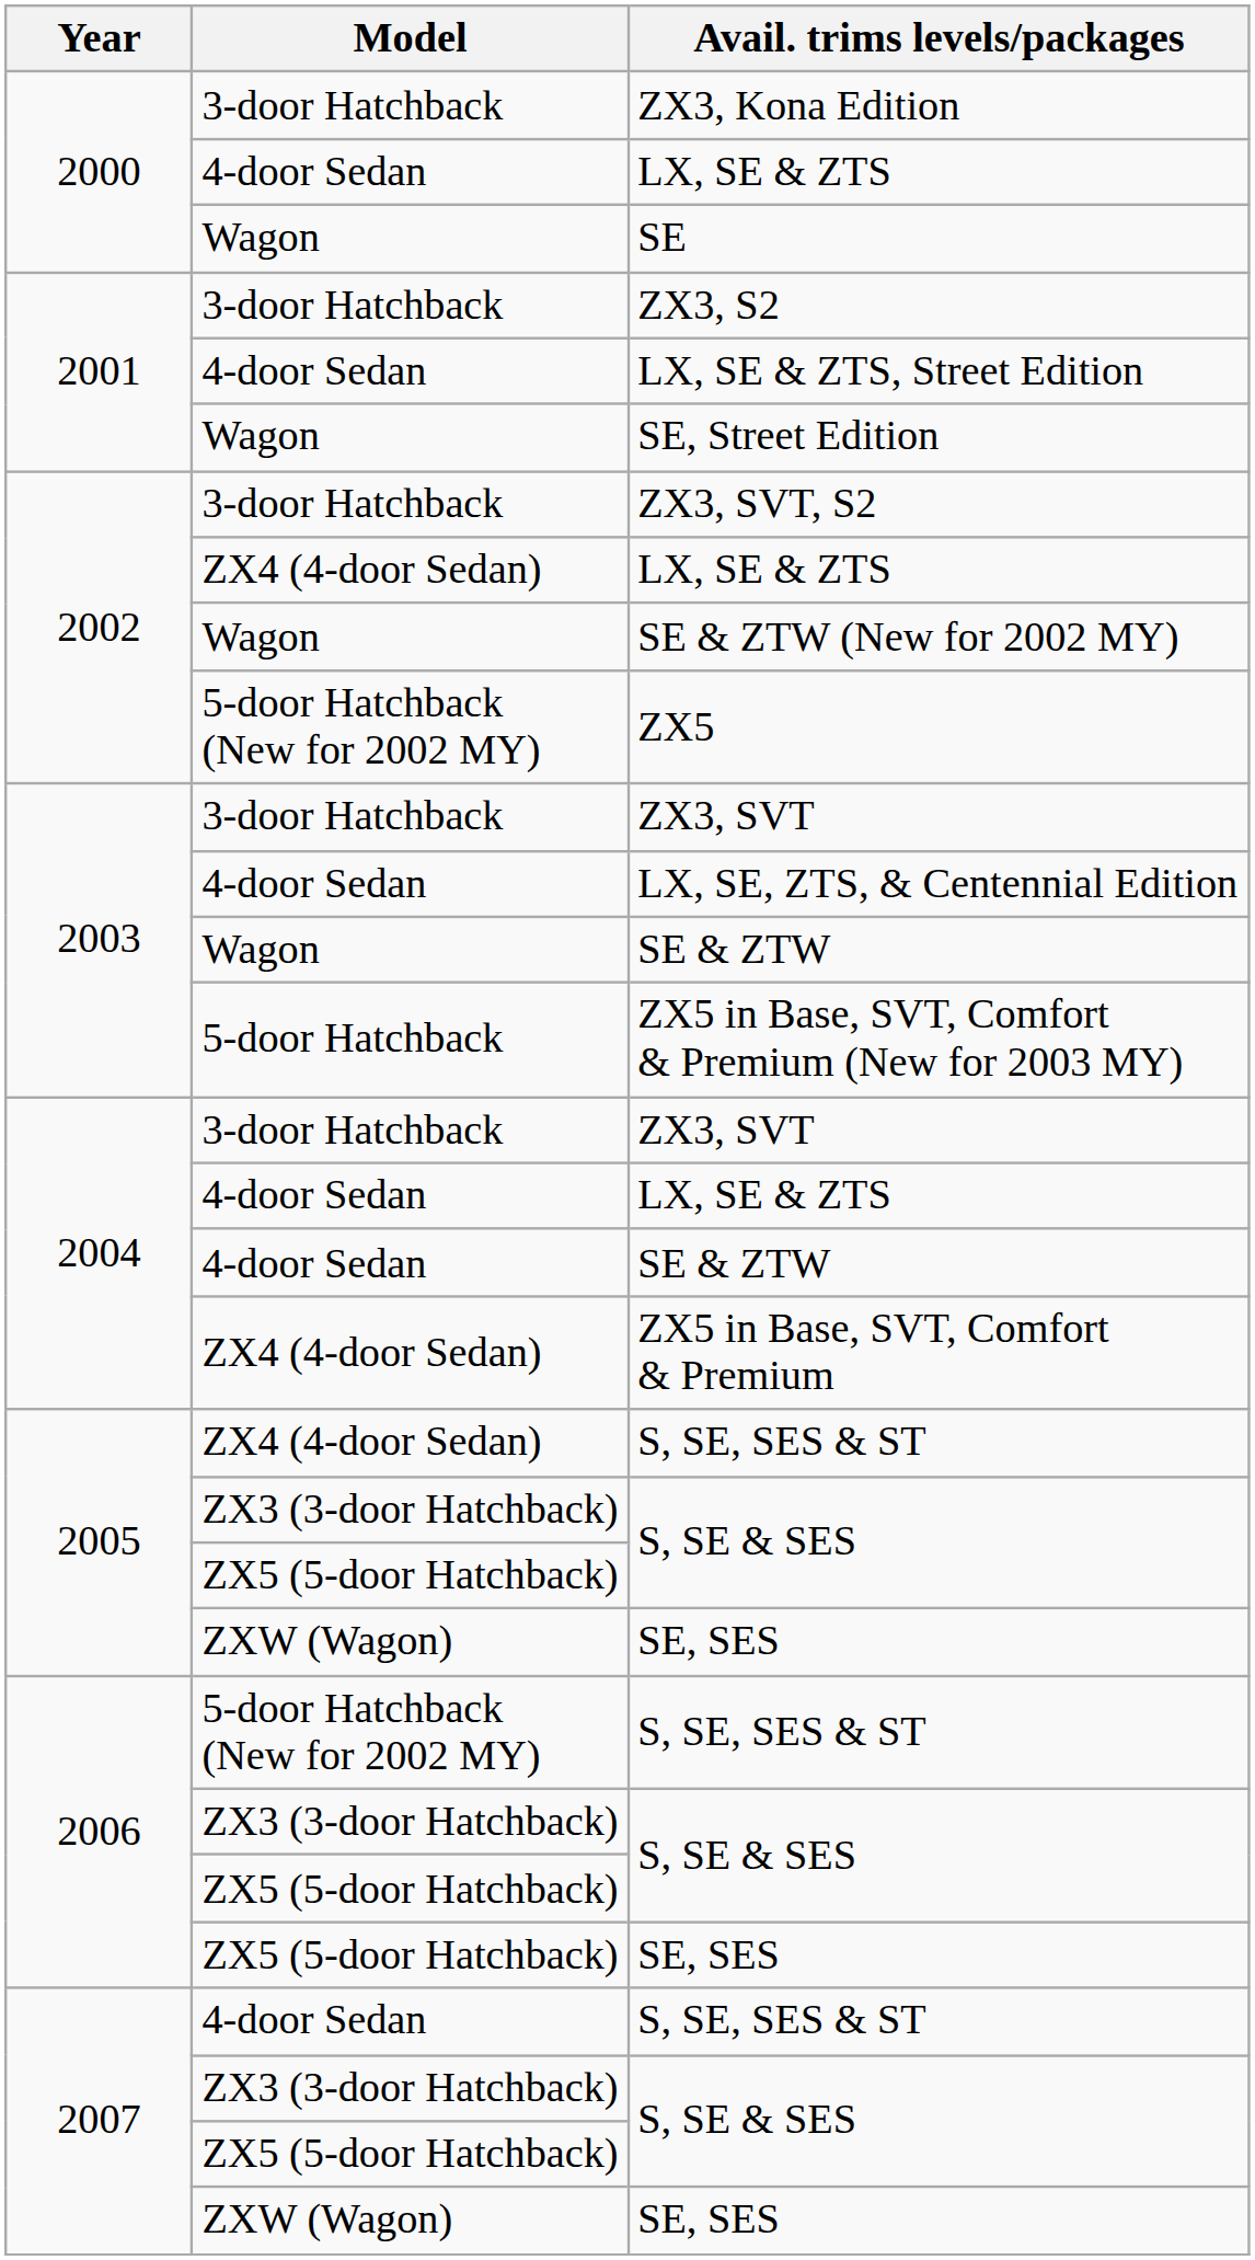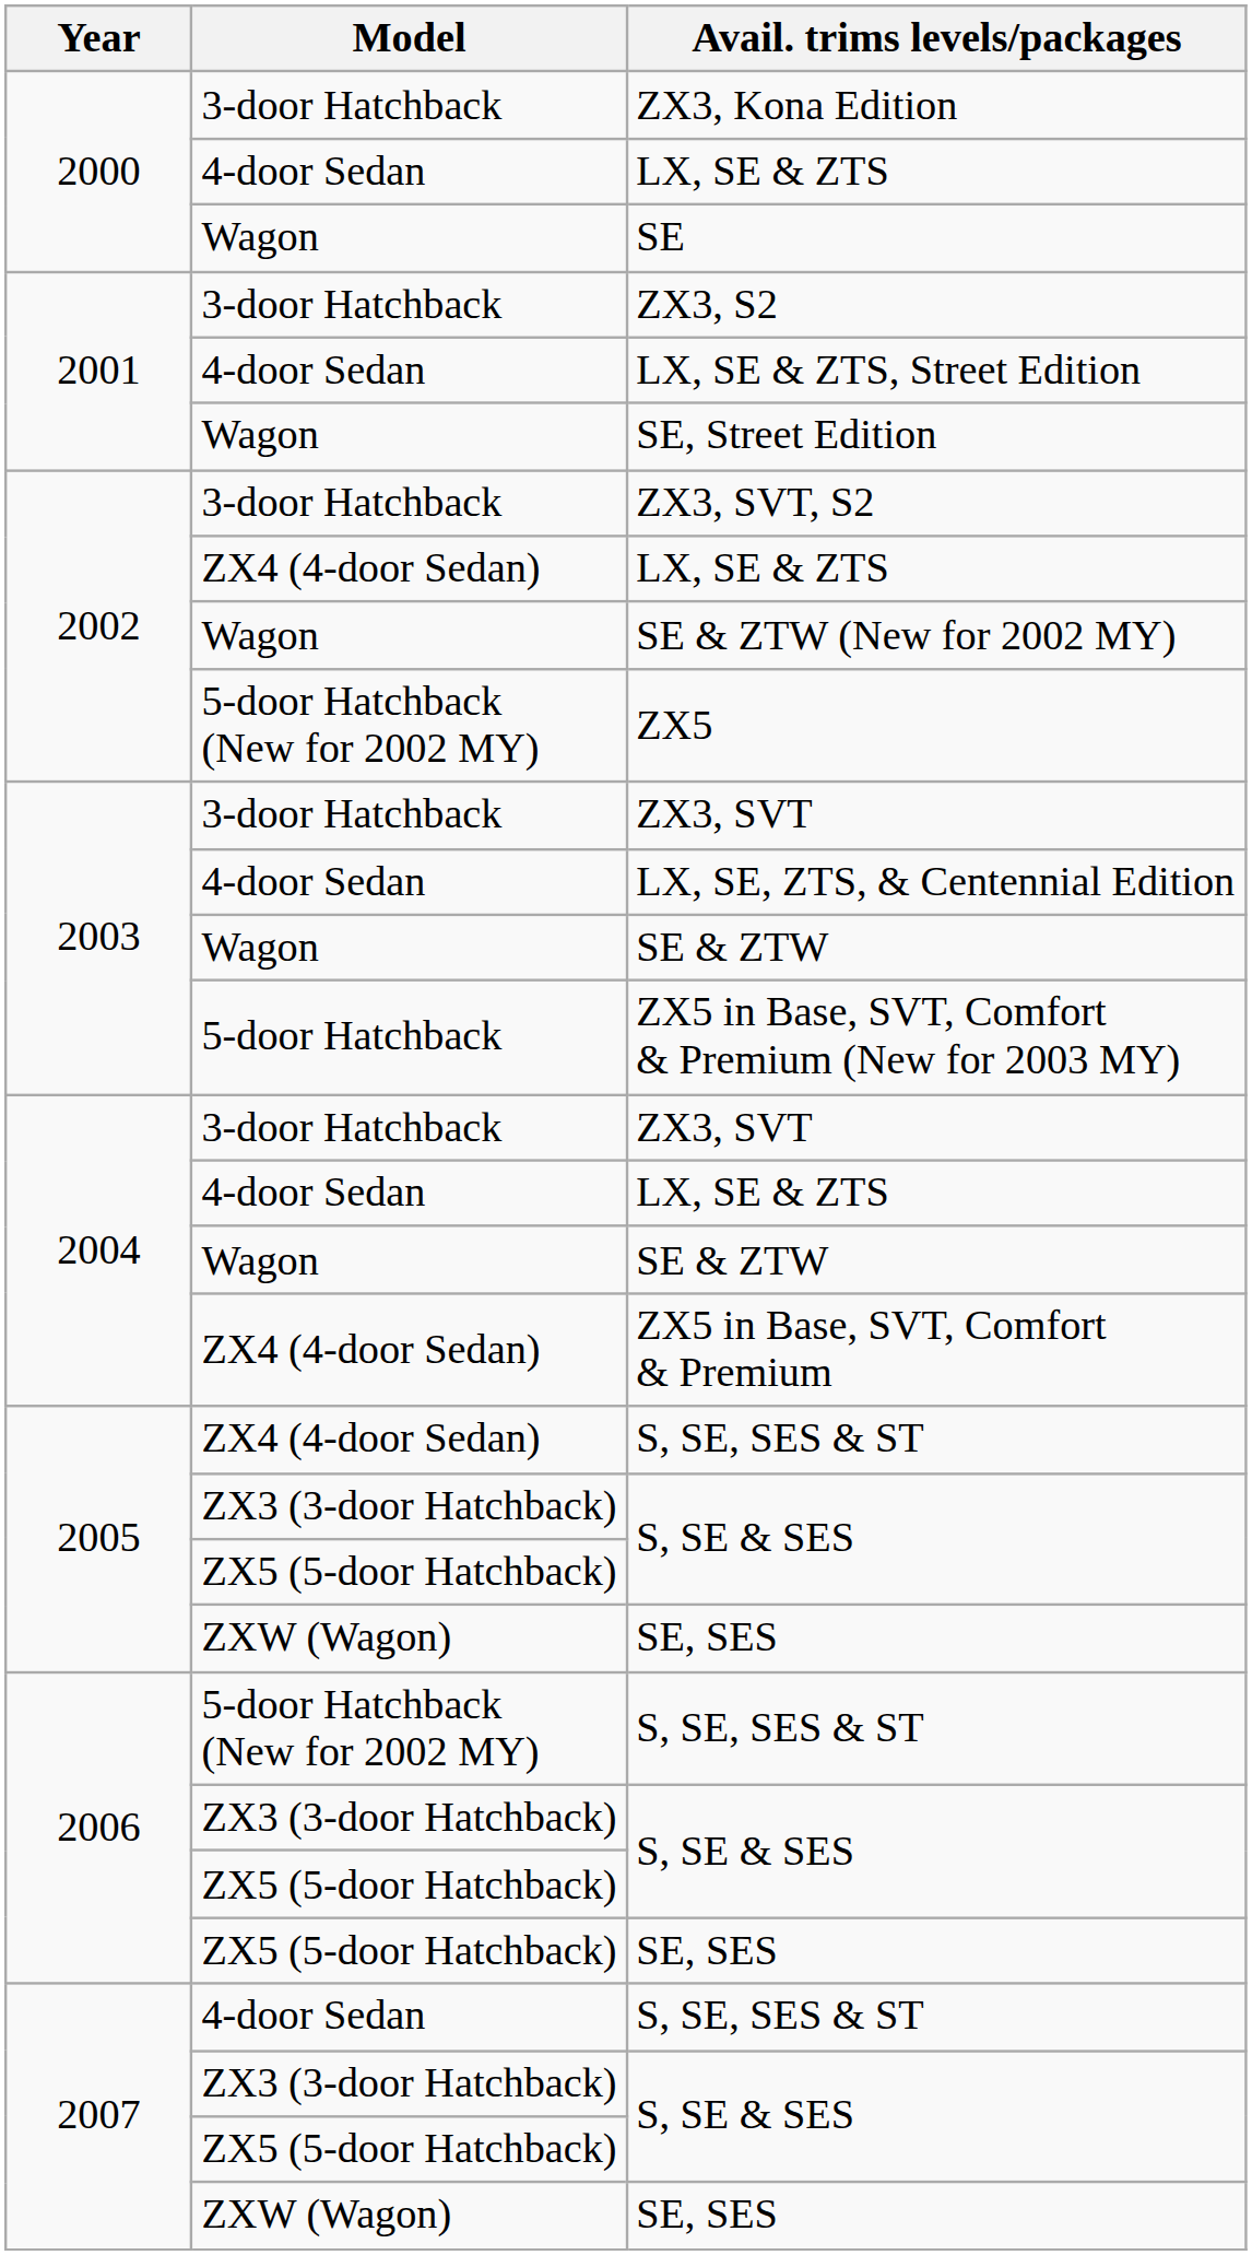2004 / SE & ZTW | Model: 4-door Sedan -> Wagon
